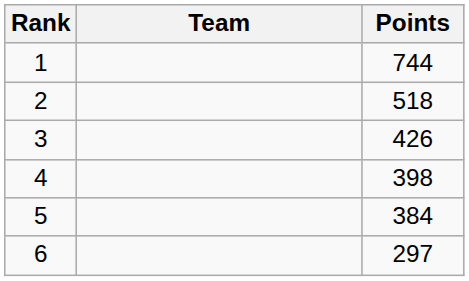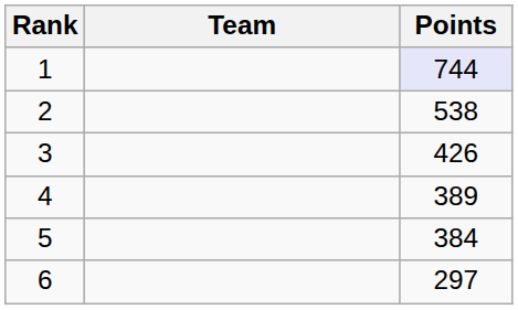1 | Points: no background -> lavender background
2 | Points: 518 -> 538
4 | Points: 398 -> 389
